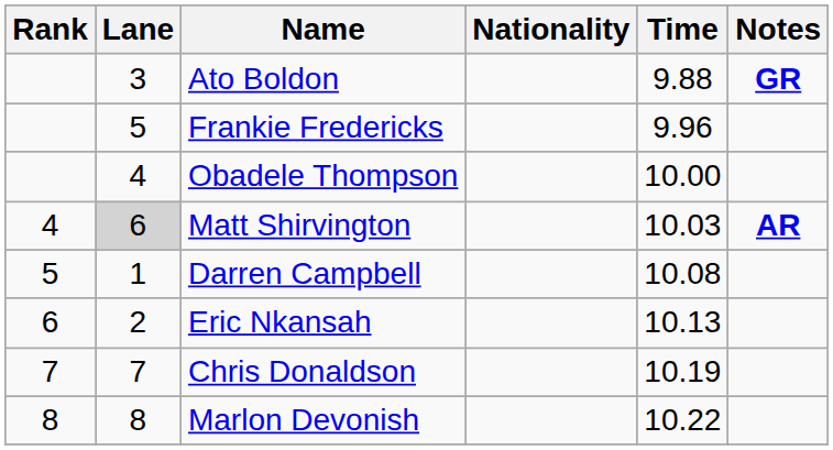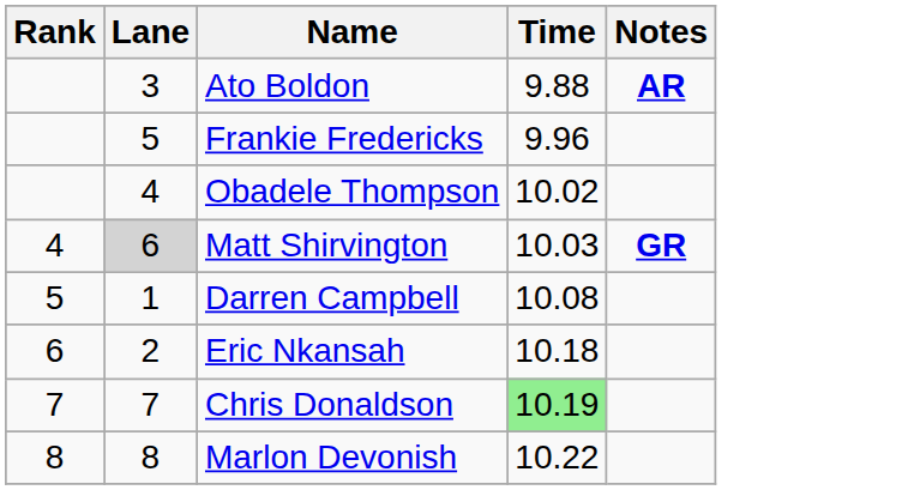- column: Nationality
Ato Boldon | Notes: GR -> AR
Obadele Thompson | Time: 10.00 -> 10.02
Matt Shirvington | Notes: AR -> GR
Eric Nkansah | Time: 10.13 -> 10.18
Chris Donaldson | Time: no background -> lightgreen background
